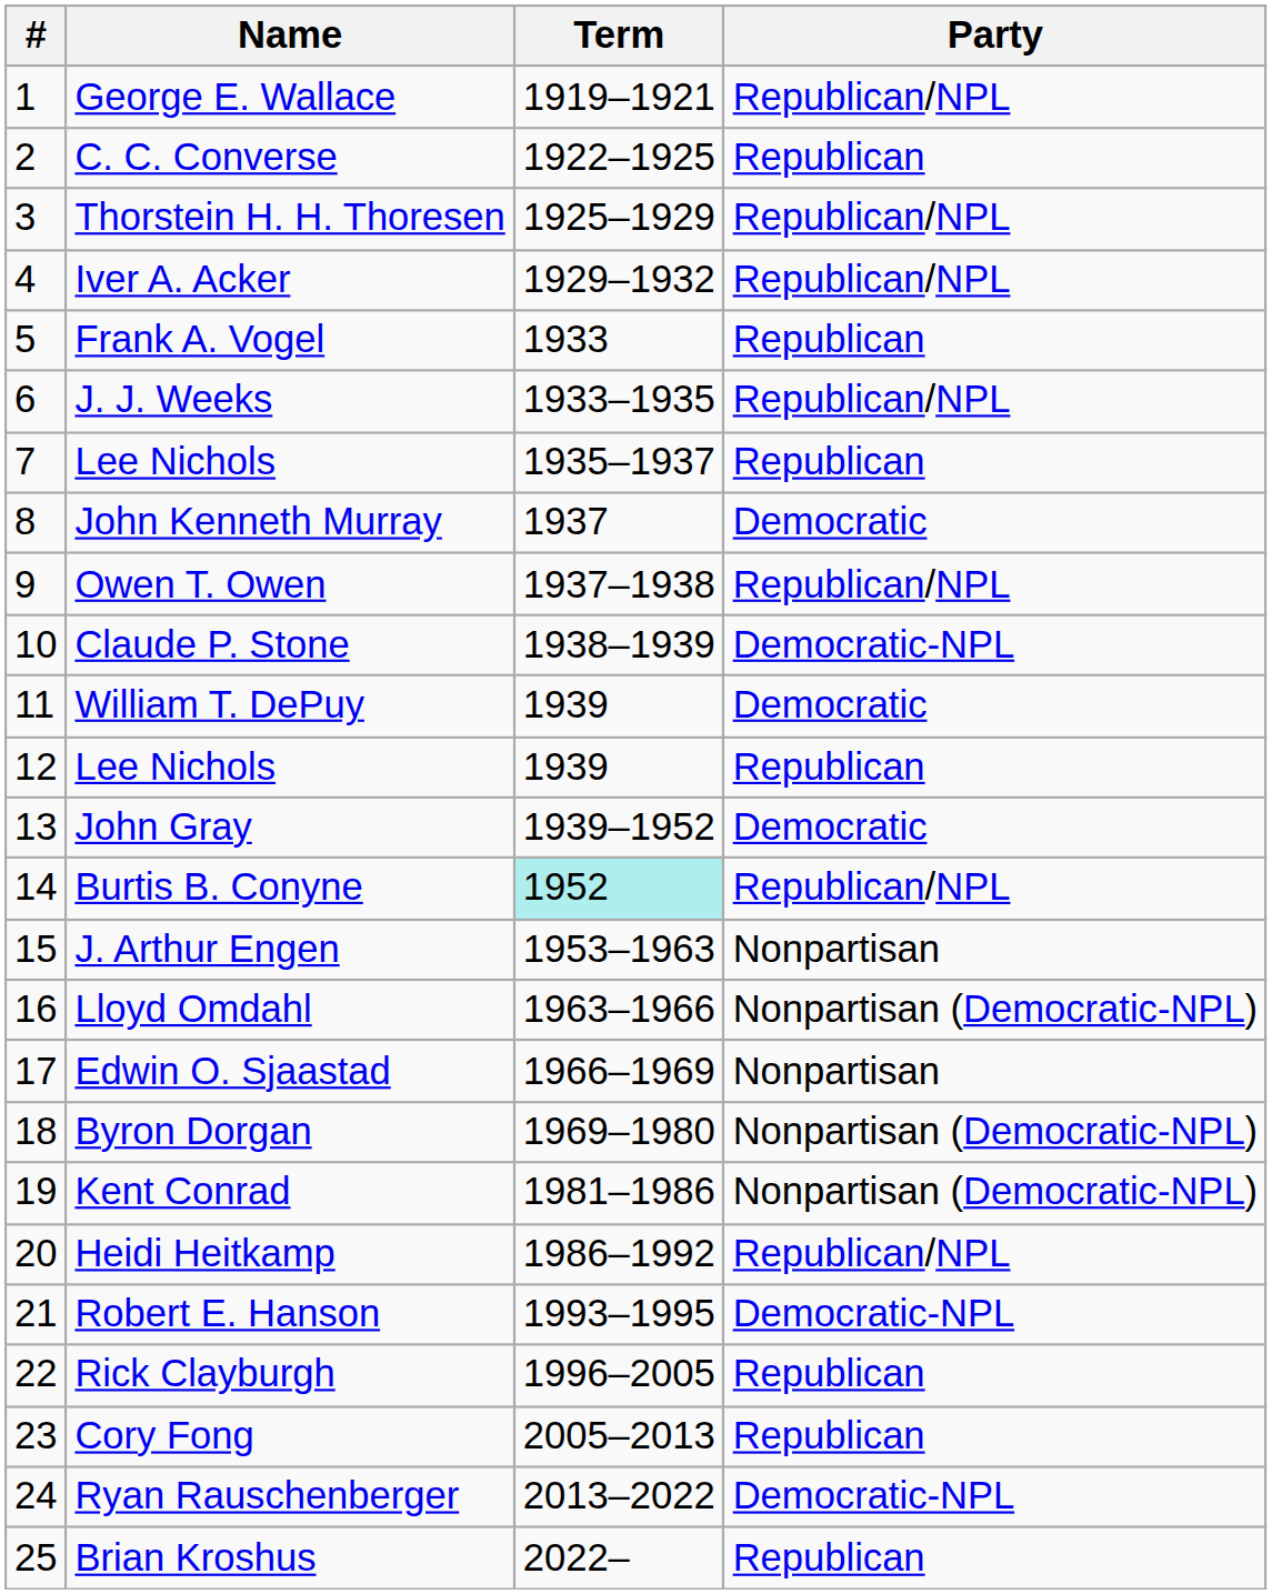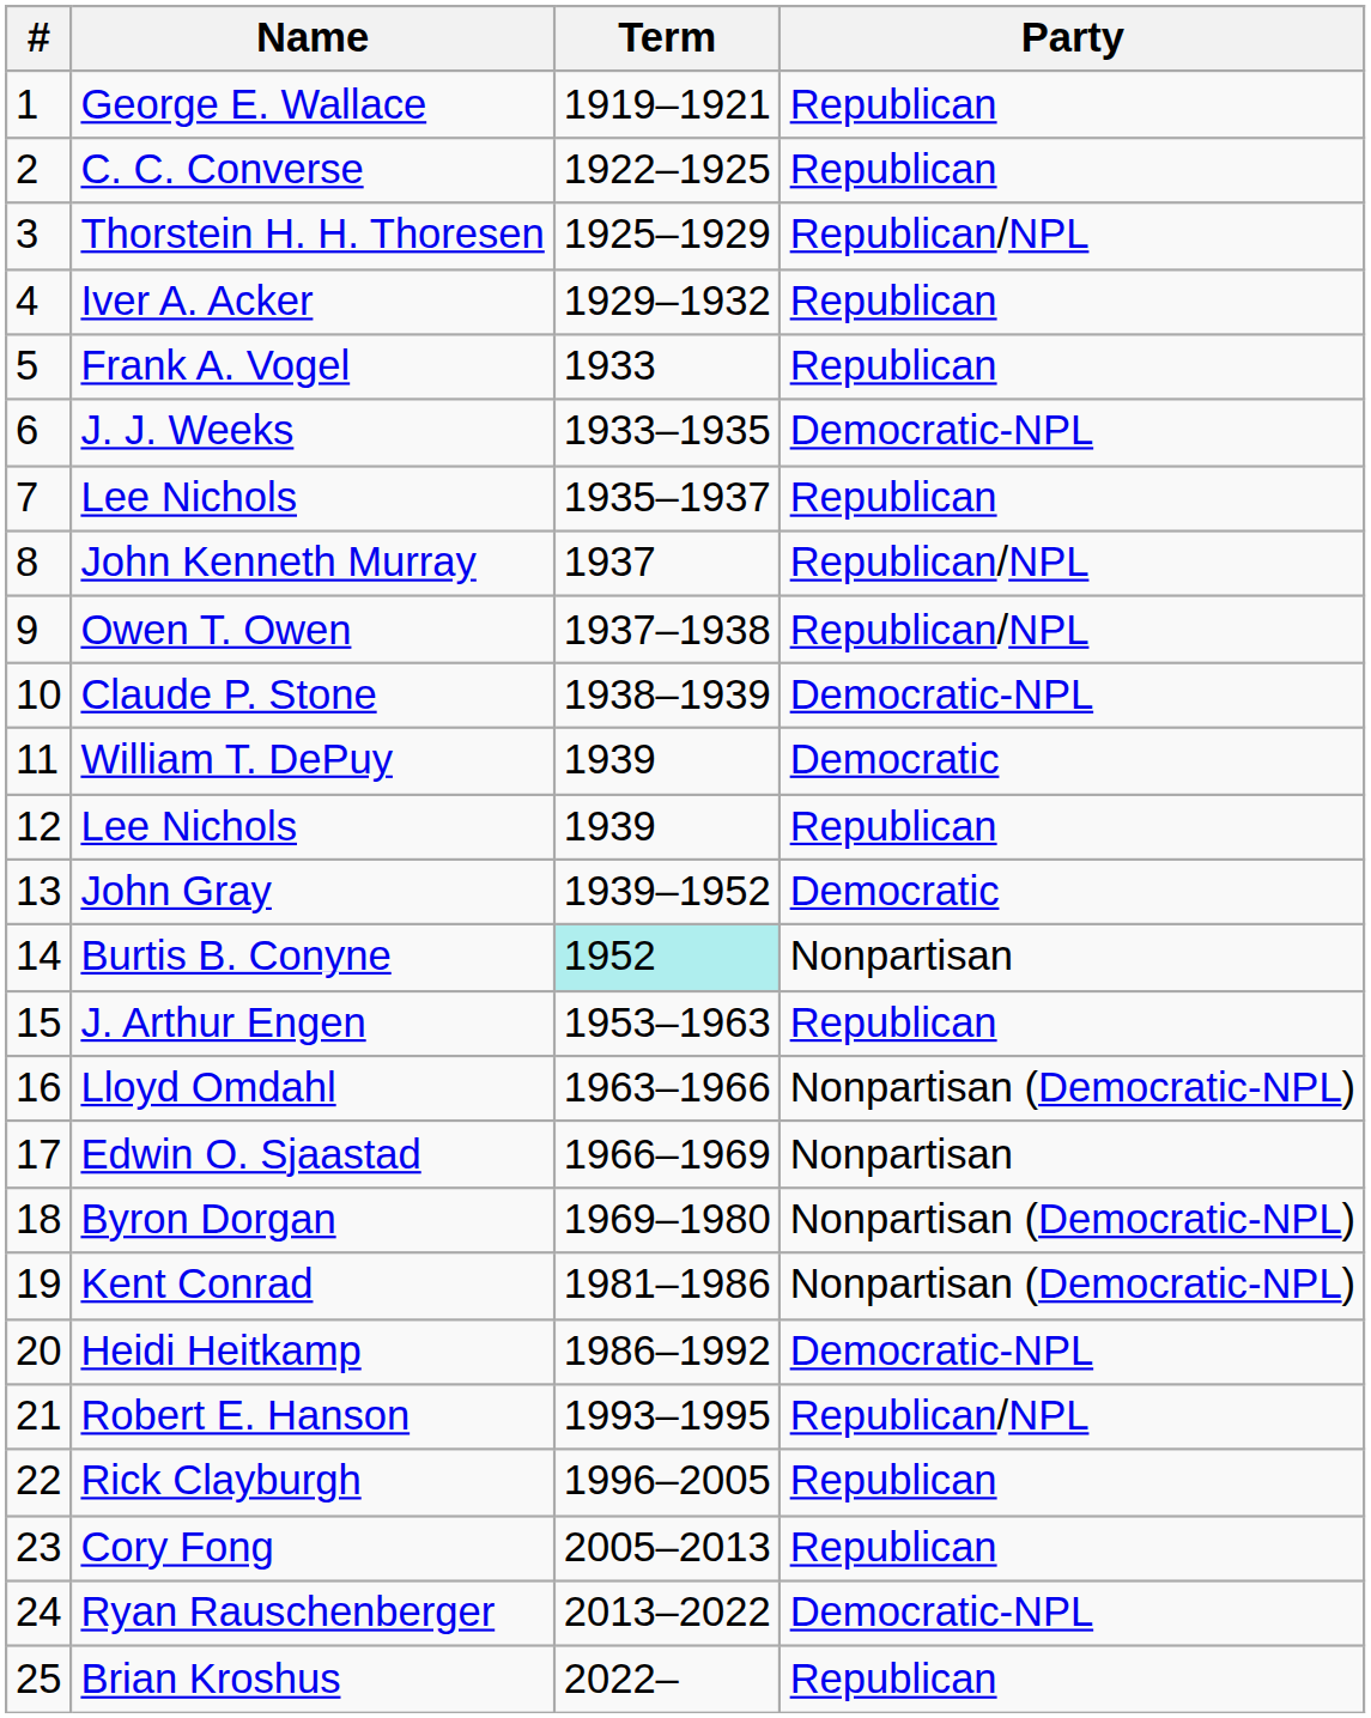George E. Wallace | Party: Republican/NPL -> Republican
Iver A. Acker | Party: Republican/NPL -> Republican
J. J. Weeks | Party: Republican/NPL -> Democratic-NPL
John Kenneth Murray | Party: Democratic -> Republican/NPL
Burtis B. Conyne | Party: Republican/NPL -> Nonpartisan
J. Arthur Engen | Party: Nonpartisan -> Republican
Heidi Heitkamp | Party: Republican/NPL -> Democratic-NPL
Robert E. Hanson | Party: Democratic-NPL -> Republican/NPL
